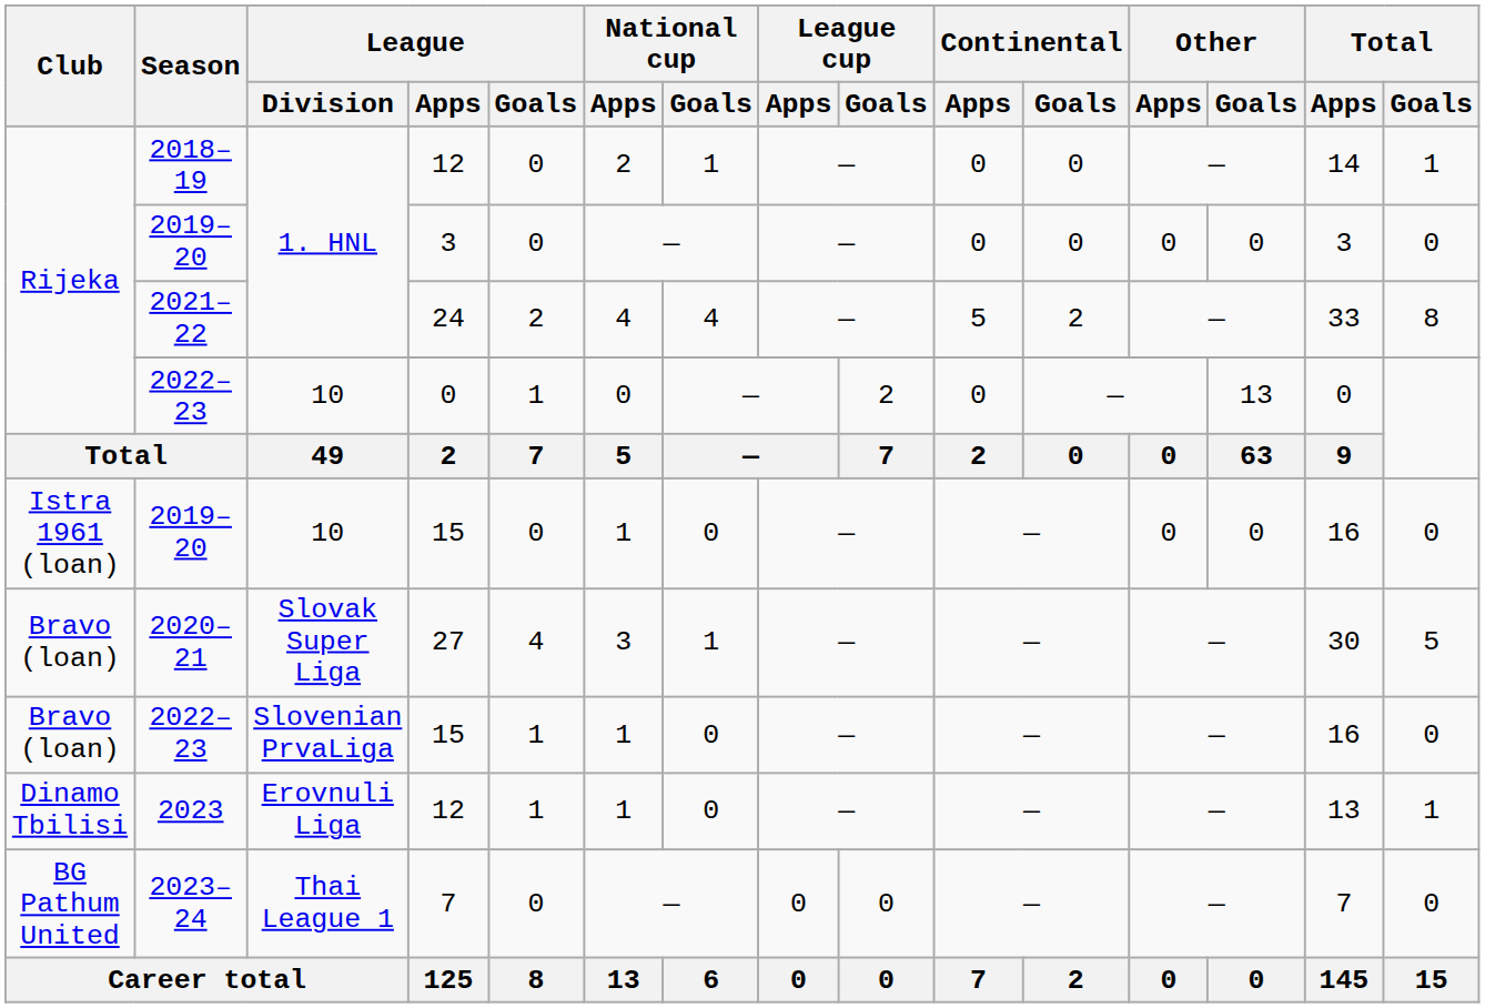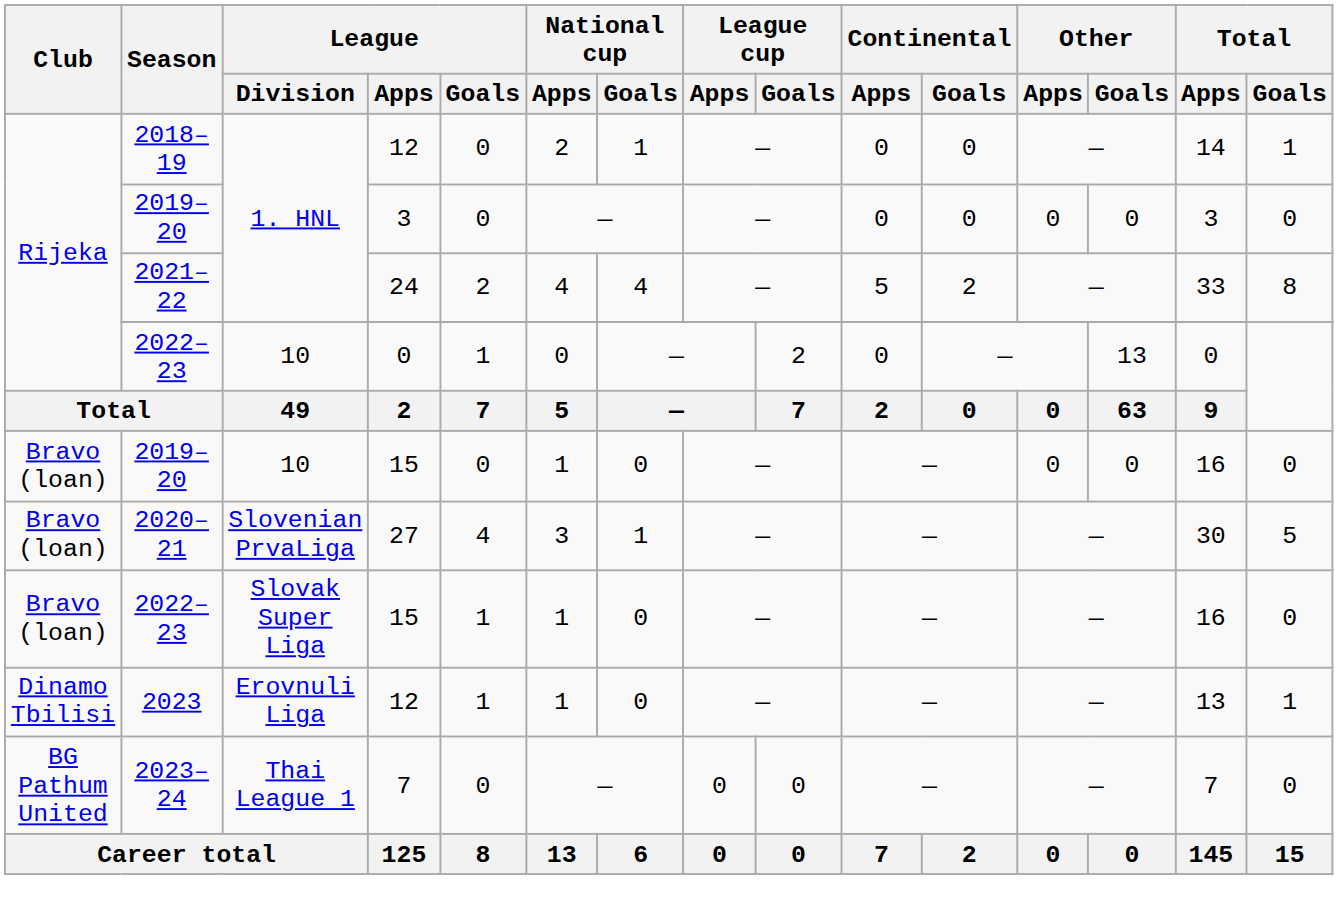2019–20 / 15 | Club: Istra 1961 (loan) -> Bravo (loan)
2020–21 | League / Division: Slovak Super Liga -> Slovenian PrvaLiga
2022–23 / 15 | League / Division: Slovenian PrvaLiga -> Slovak Super Liga
